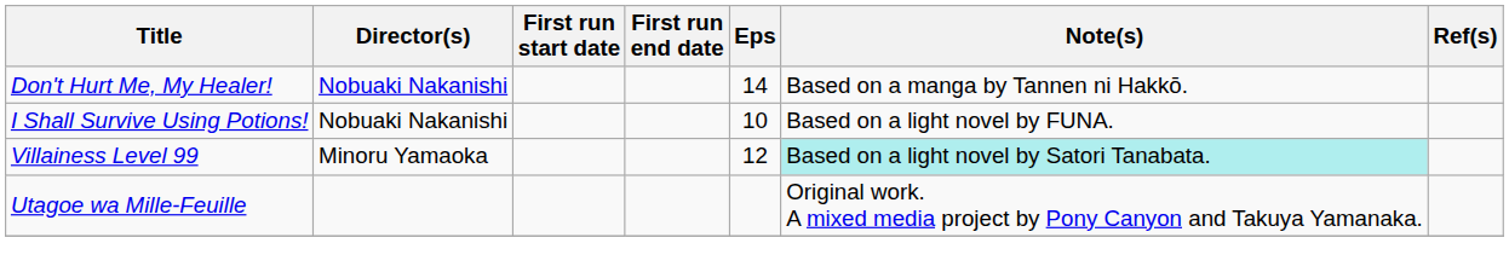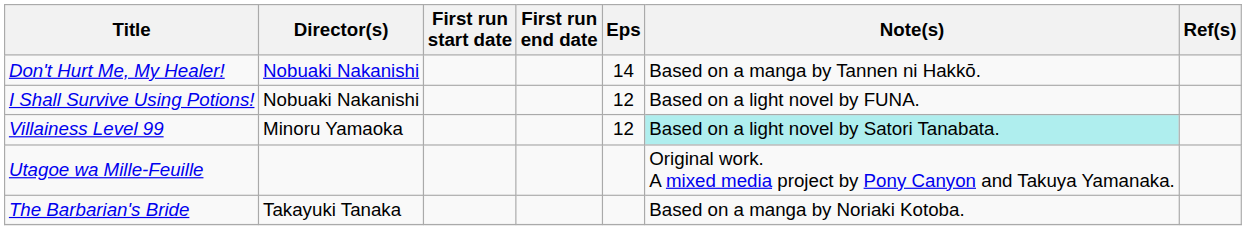I Shall Survive Using Potions! | Eps: 10 -> 12
+ row: The Barbarian's Bride | Takayuki Tanaka | Based on a manga by Noriaki Kotoba.
